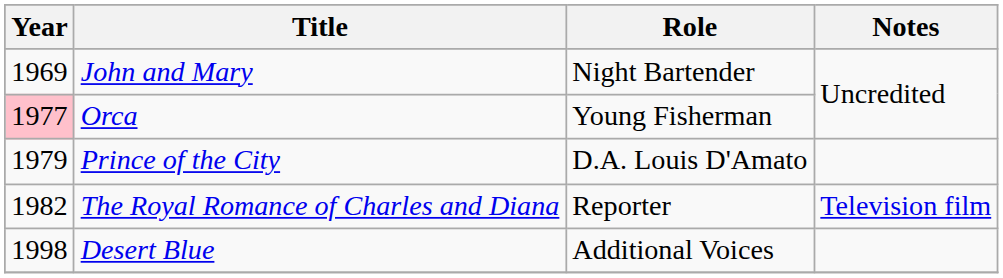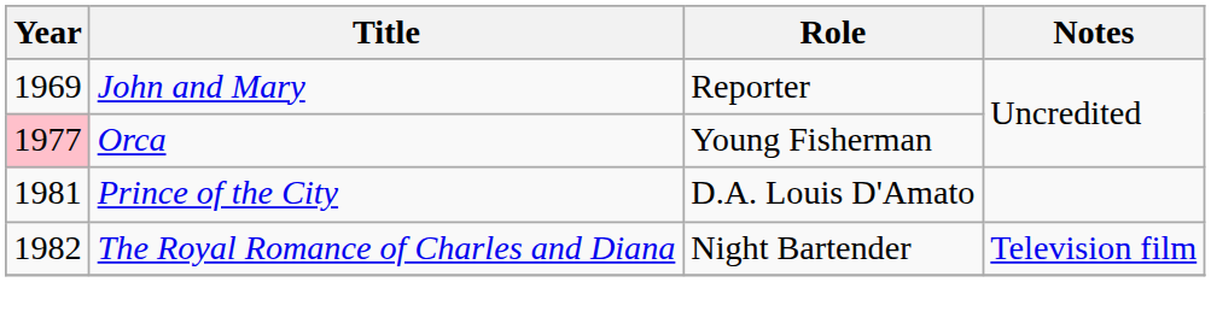John and Mary | Role: Night Bartender -> Reporter
Prince of the City | Year: 1979 -> 1981
The Royal Romance of Charles and Diana | Role: Reporter -> Night Bartender
- row: 1998 | Desert Blue | Additional Voices
